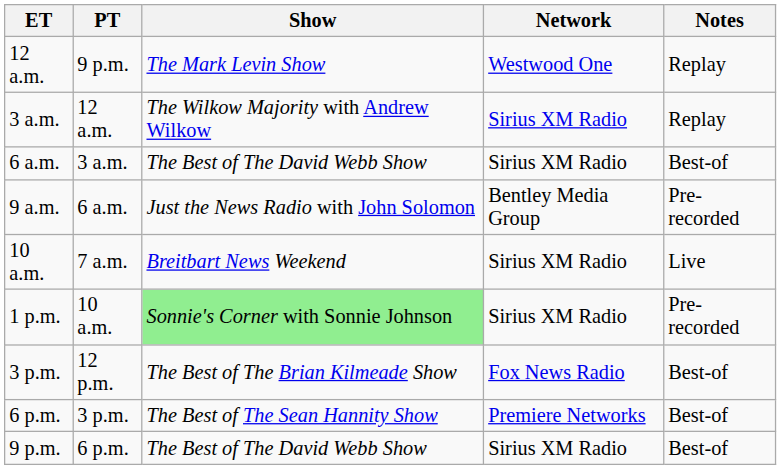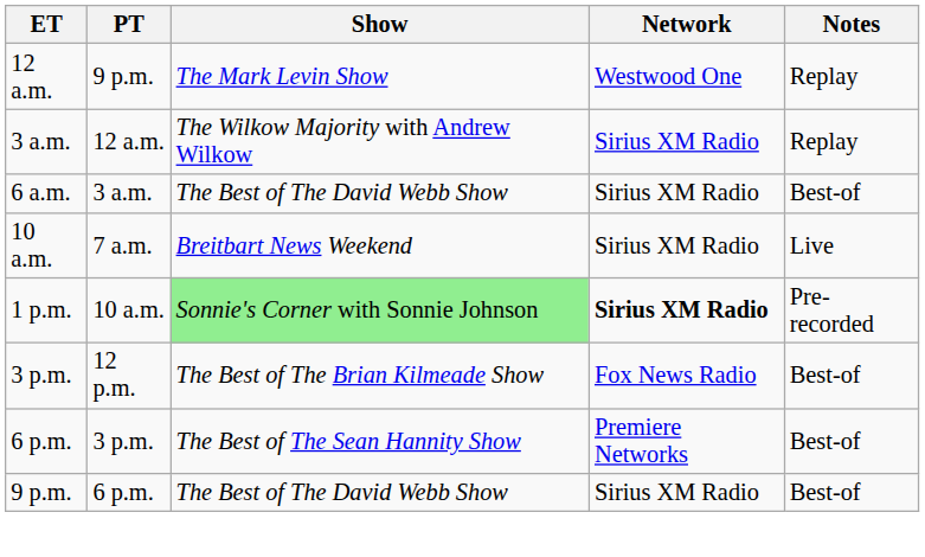- row: 9 a.m. | 6 a.m. | Just the News Radio with John Solomon | Bentley Media Group | Pre-recorded
1 p.m. | Network: normal -> bold
